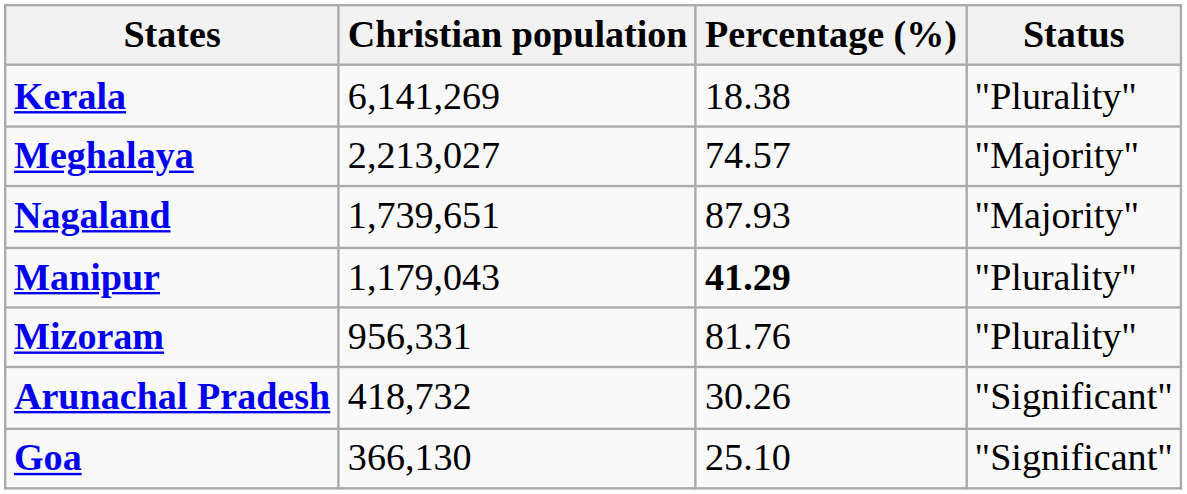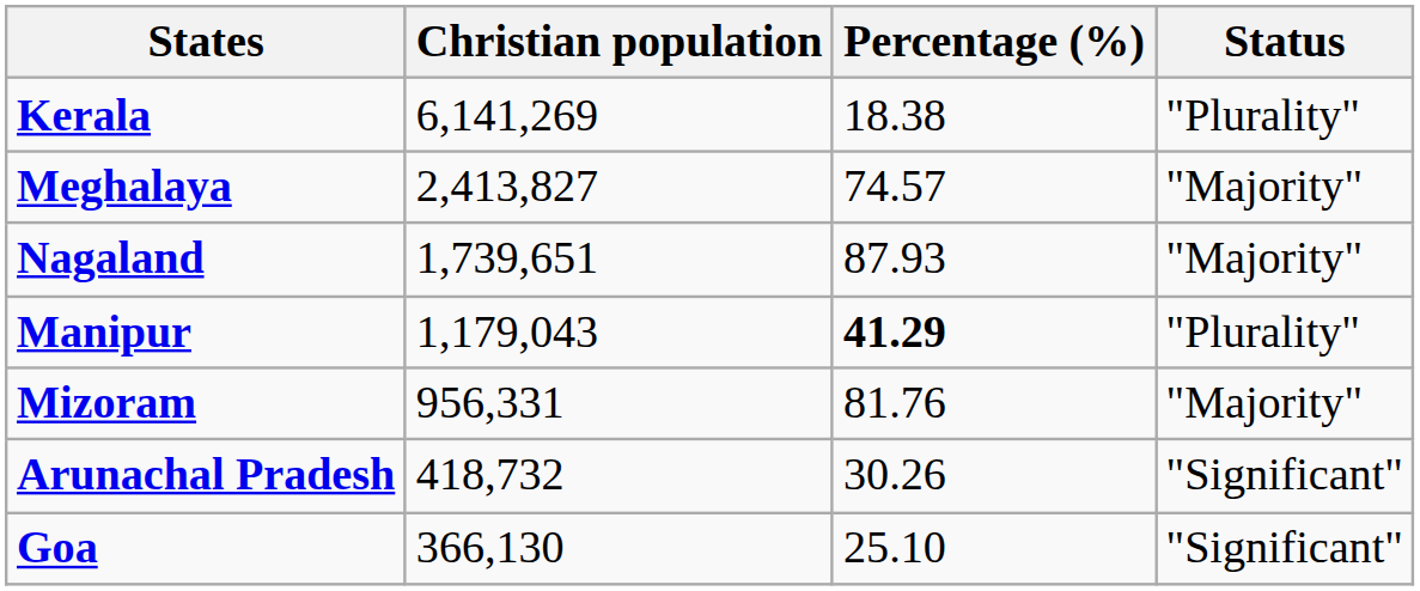Meghalaya | Christian population: 2,213,027 -> 2,413,827
Mizoram | Status: "Plurality" -> "Majority"
